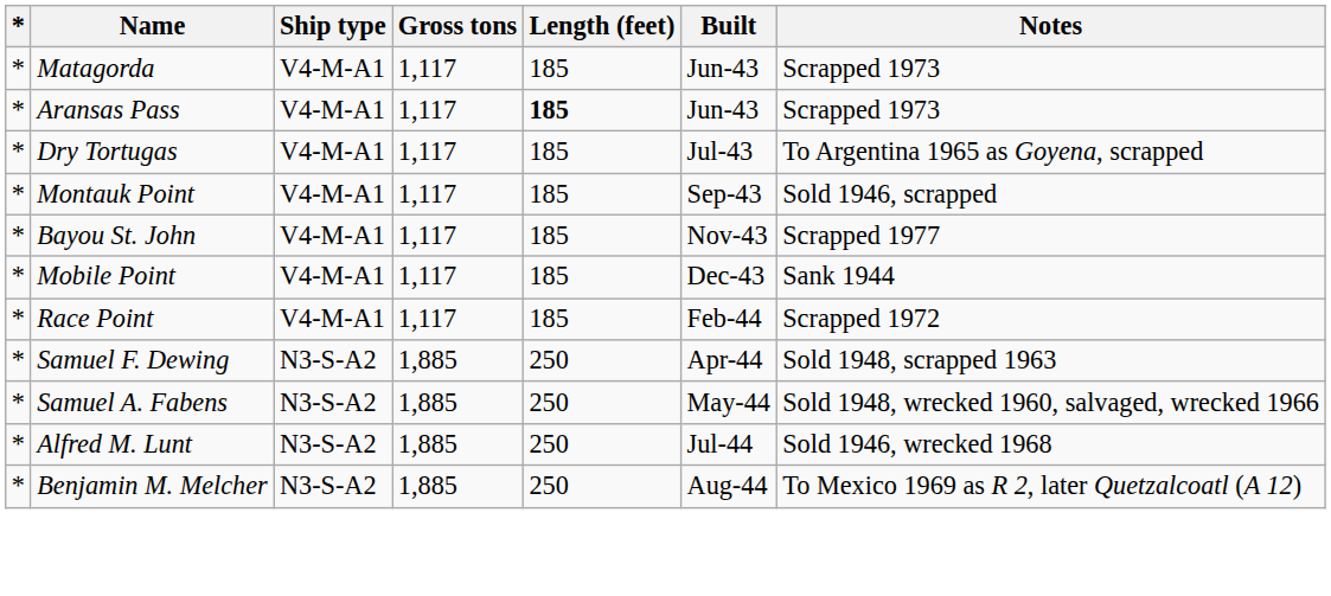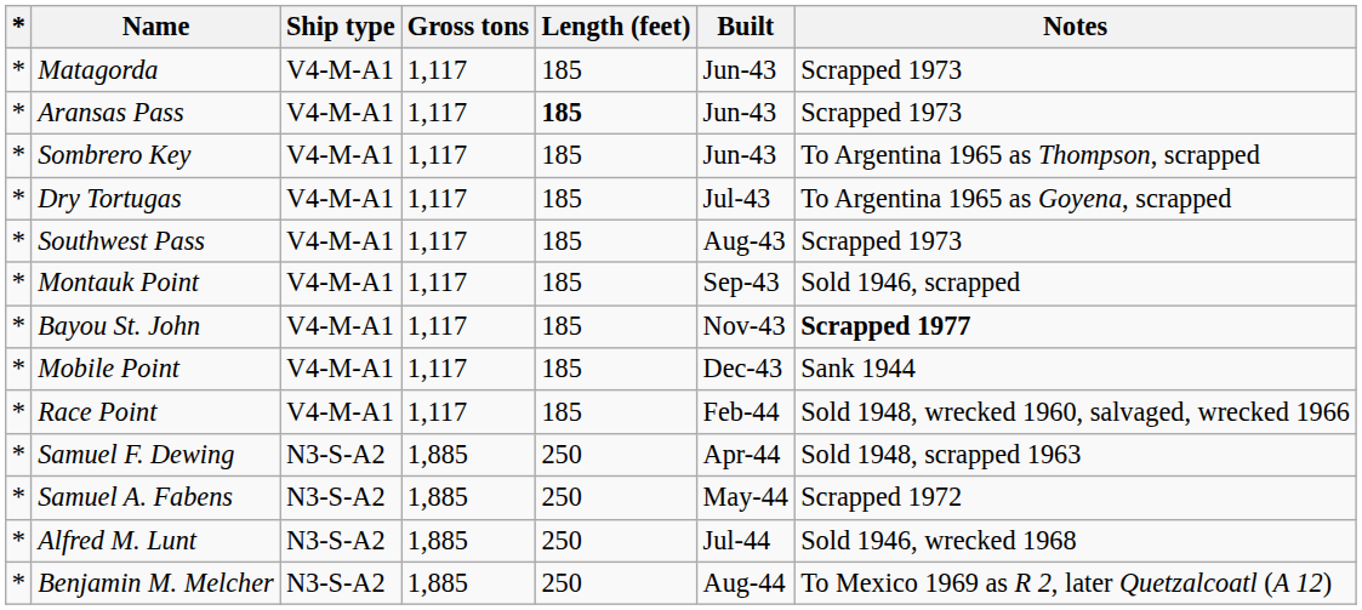+ row: * | Sombrero Key | V4-M-A1 | 1,117 | 185 | Jun-43 | To Argentina 1965 as Thompson, scrapped
+ row: * | Southwest Pass | V4-M-A1 | 1,117 | 185 | Aug-43 | Scrapped 1973
Bayou St. John | Notes: normal -> bold
Race Point | Notes: Scrapped 1972 -> Sold 1948, wrecked 1960, salvaged, wrecked 1966
Samuel A. Fabens | Notes: Sold 1948, wrecked 1960, salvaged, wrecked 1966 -> Scrapped 1972
